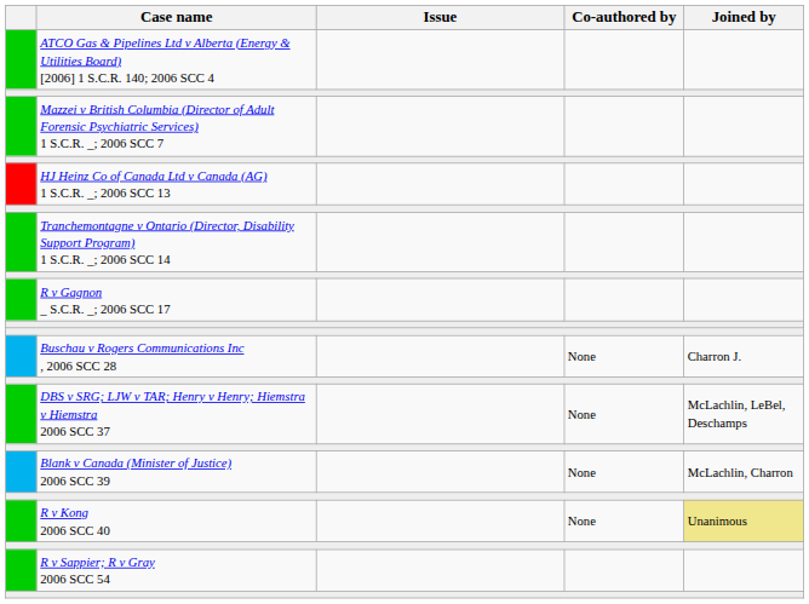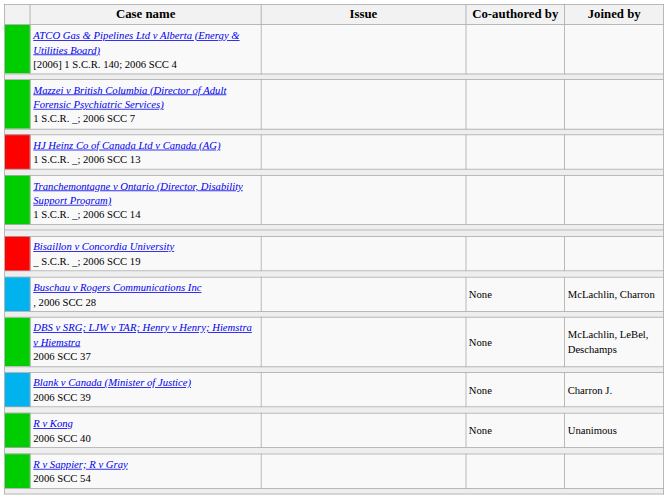- row: R v Gagnon _ S.C.R. _; 2006 SCC 17
+ row: Bisaillon v Concordia University _ S.C.R. _; 2006 SCC 19
Buschau v Rogers Communications Inc , 2006 SCC 28 | Joined by: Charron J. -> McLachlin, Charron
Blank v Canada (Minister of Justice) 2006 SCC 39 | Joined by: McLachlin, Charron -> Charron J.
R v Kong 2006 SCC 40 | Joined by: khaki background -> no background
